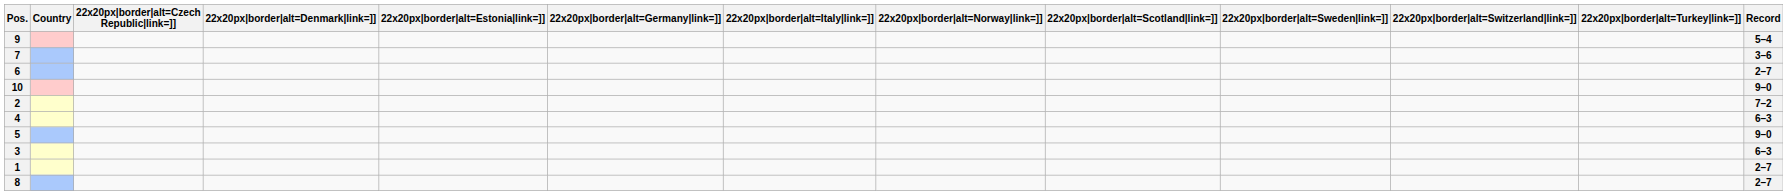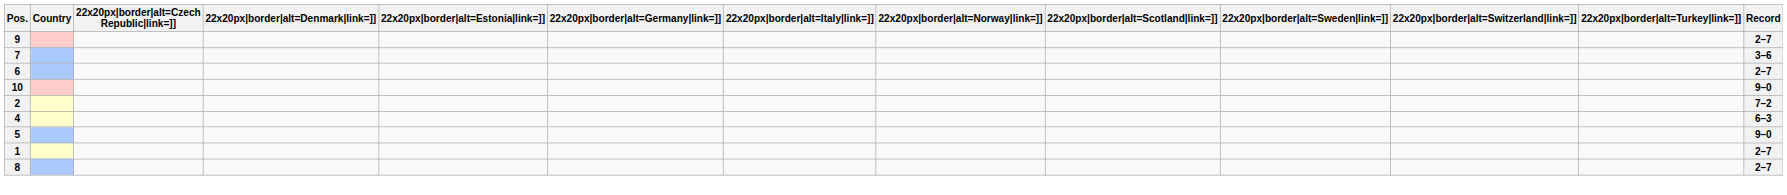9 | Record: 5–4 -> 2–7
- row: 3 | 6–3
